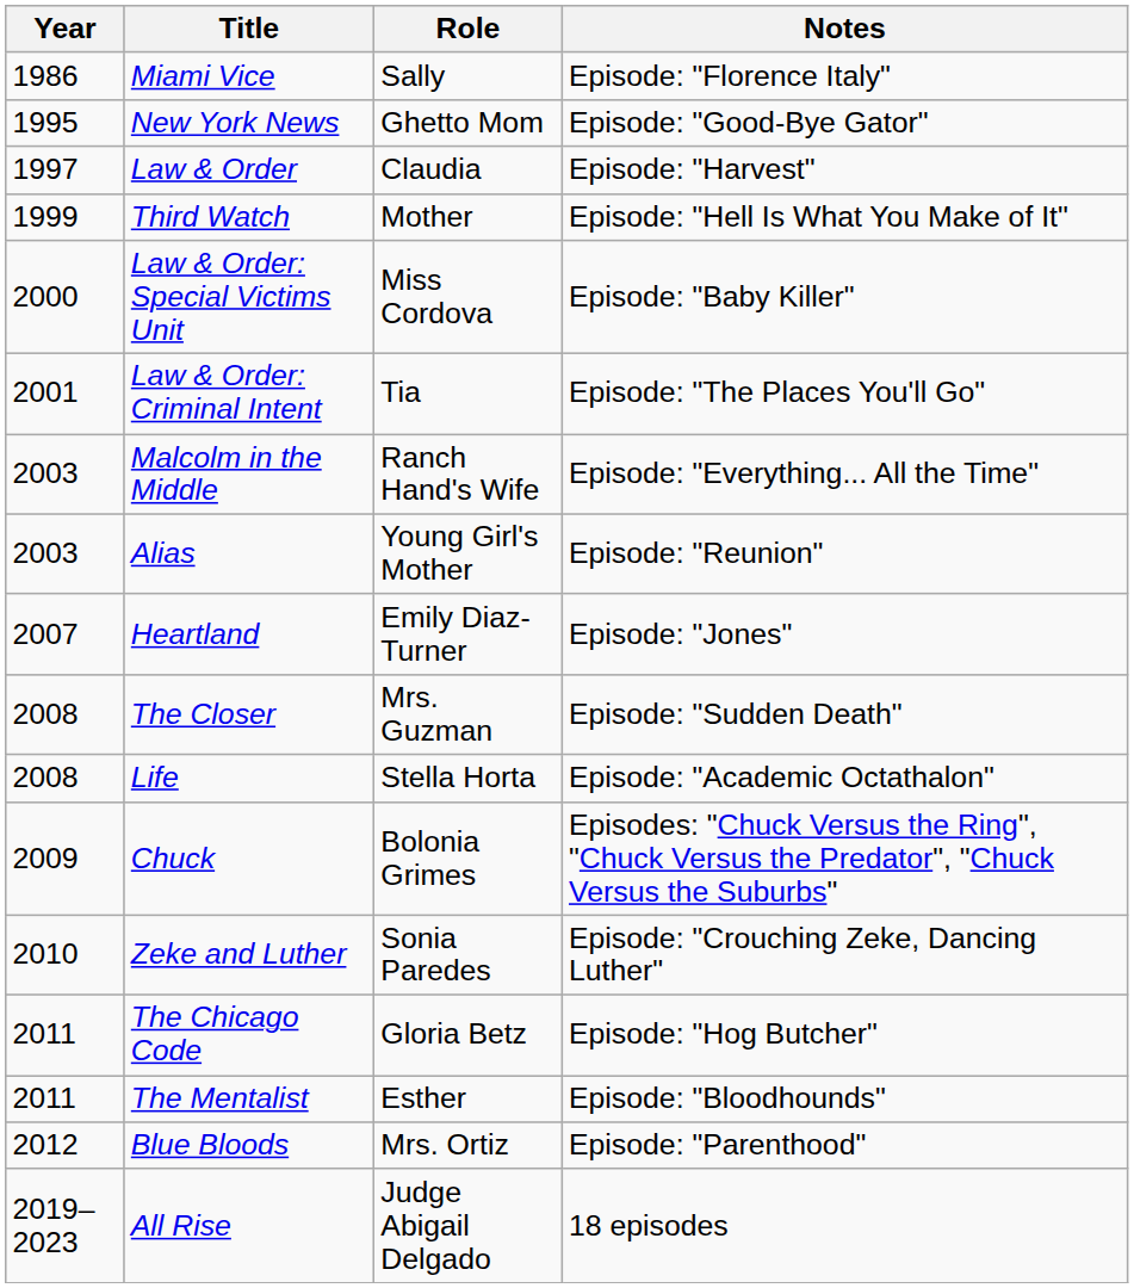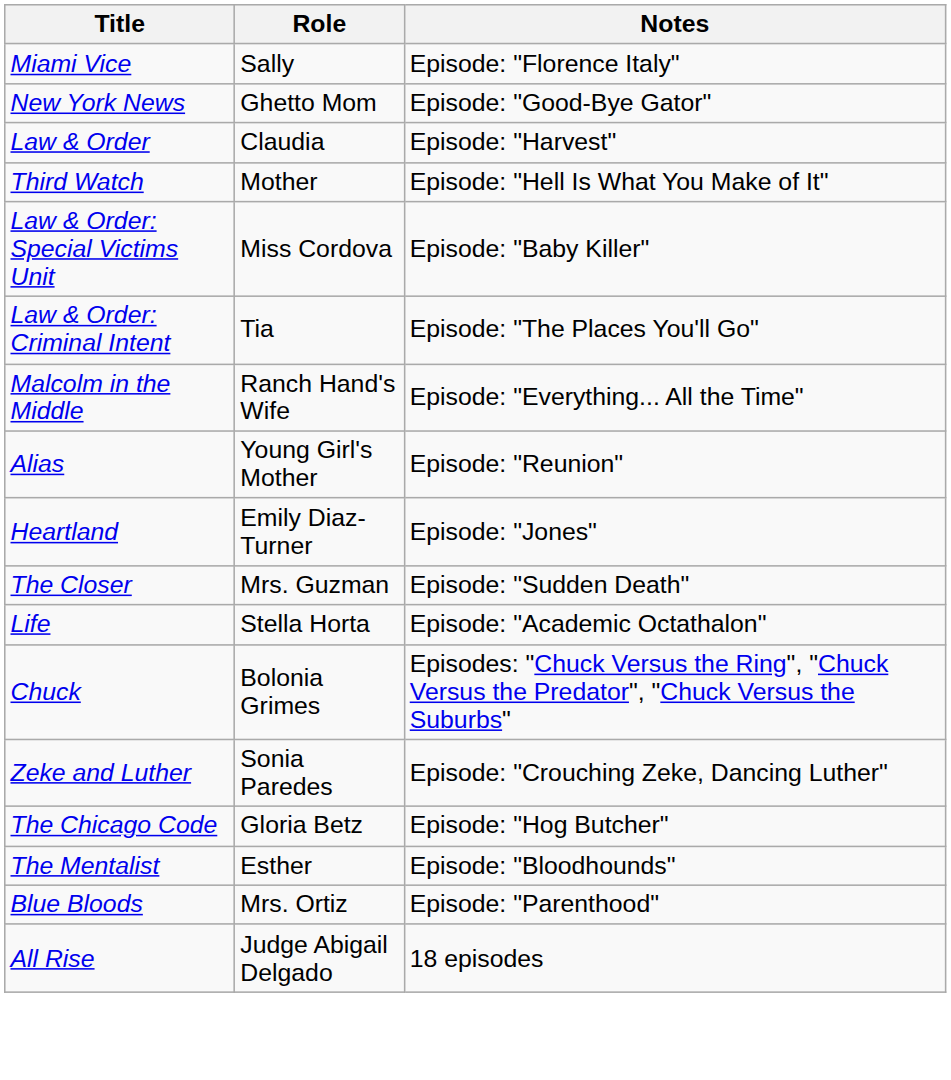- column: Year | 1986 | 1995 | 1997 | 1999 | 2000 | 2001 | 2003 | 2003 | 2007 | 2008 | 2008 | 2009 | 2010 | 2011 | 2011 | 2012 | 2019–2023
